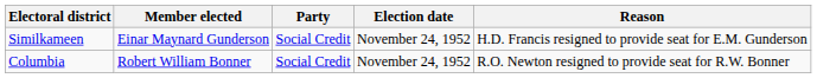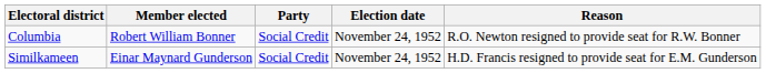rows swapped: Columbia <-> Similkameen
